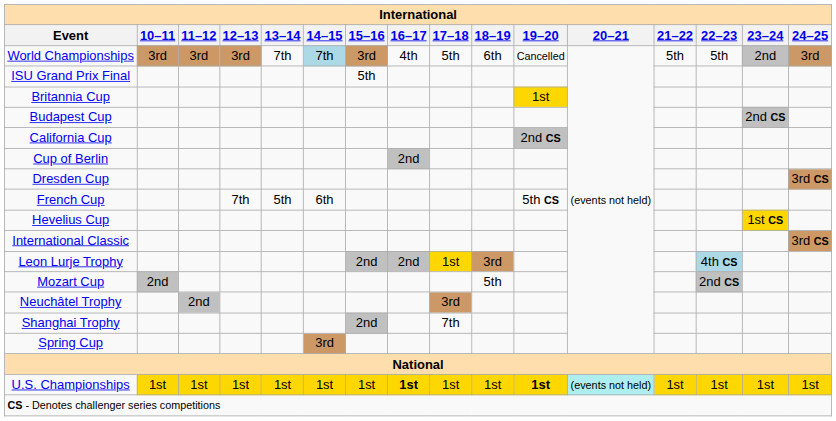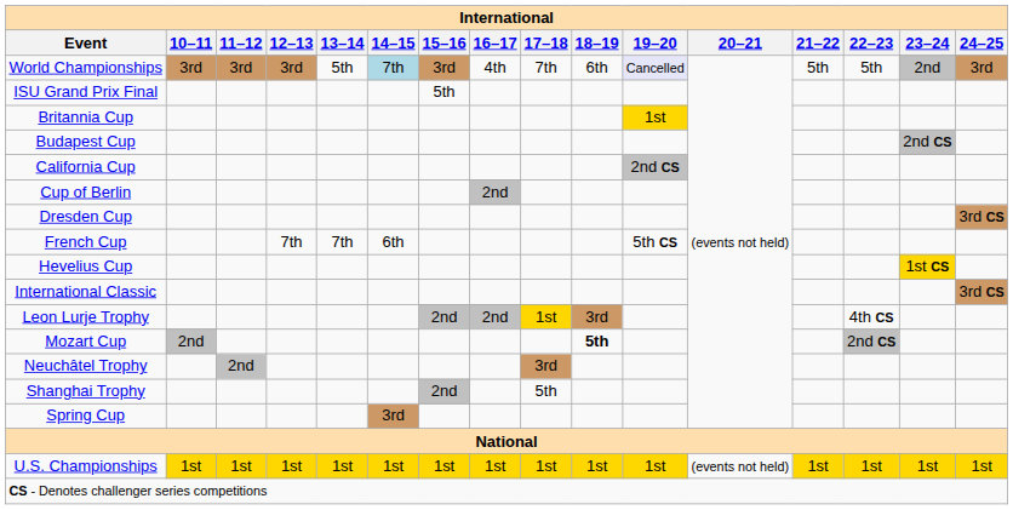World Championships | 13–14: 7th -> 5th
World Championships | 17–18: 5th -> 7th
World Championships | 19–20: no background -> lavender background
French Cup | 13–14: 5th -> 7th
Leon Lurje Trophy | 22–23: lightblue background -> no background
Mozart Cup | 18–19: normal -> bold
Shanghai Trophy | 17–18: 7th -> 5th
U.S. Championships | 16–17: bold -> normal
U.S. Championships | 19–20: bold -> normal
U.S. Championships | 20–21: paleturquoise background -> no background
